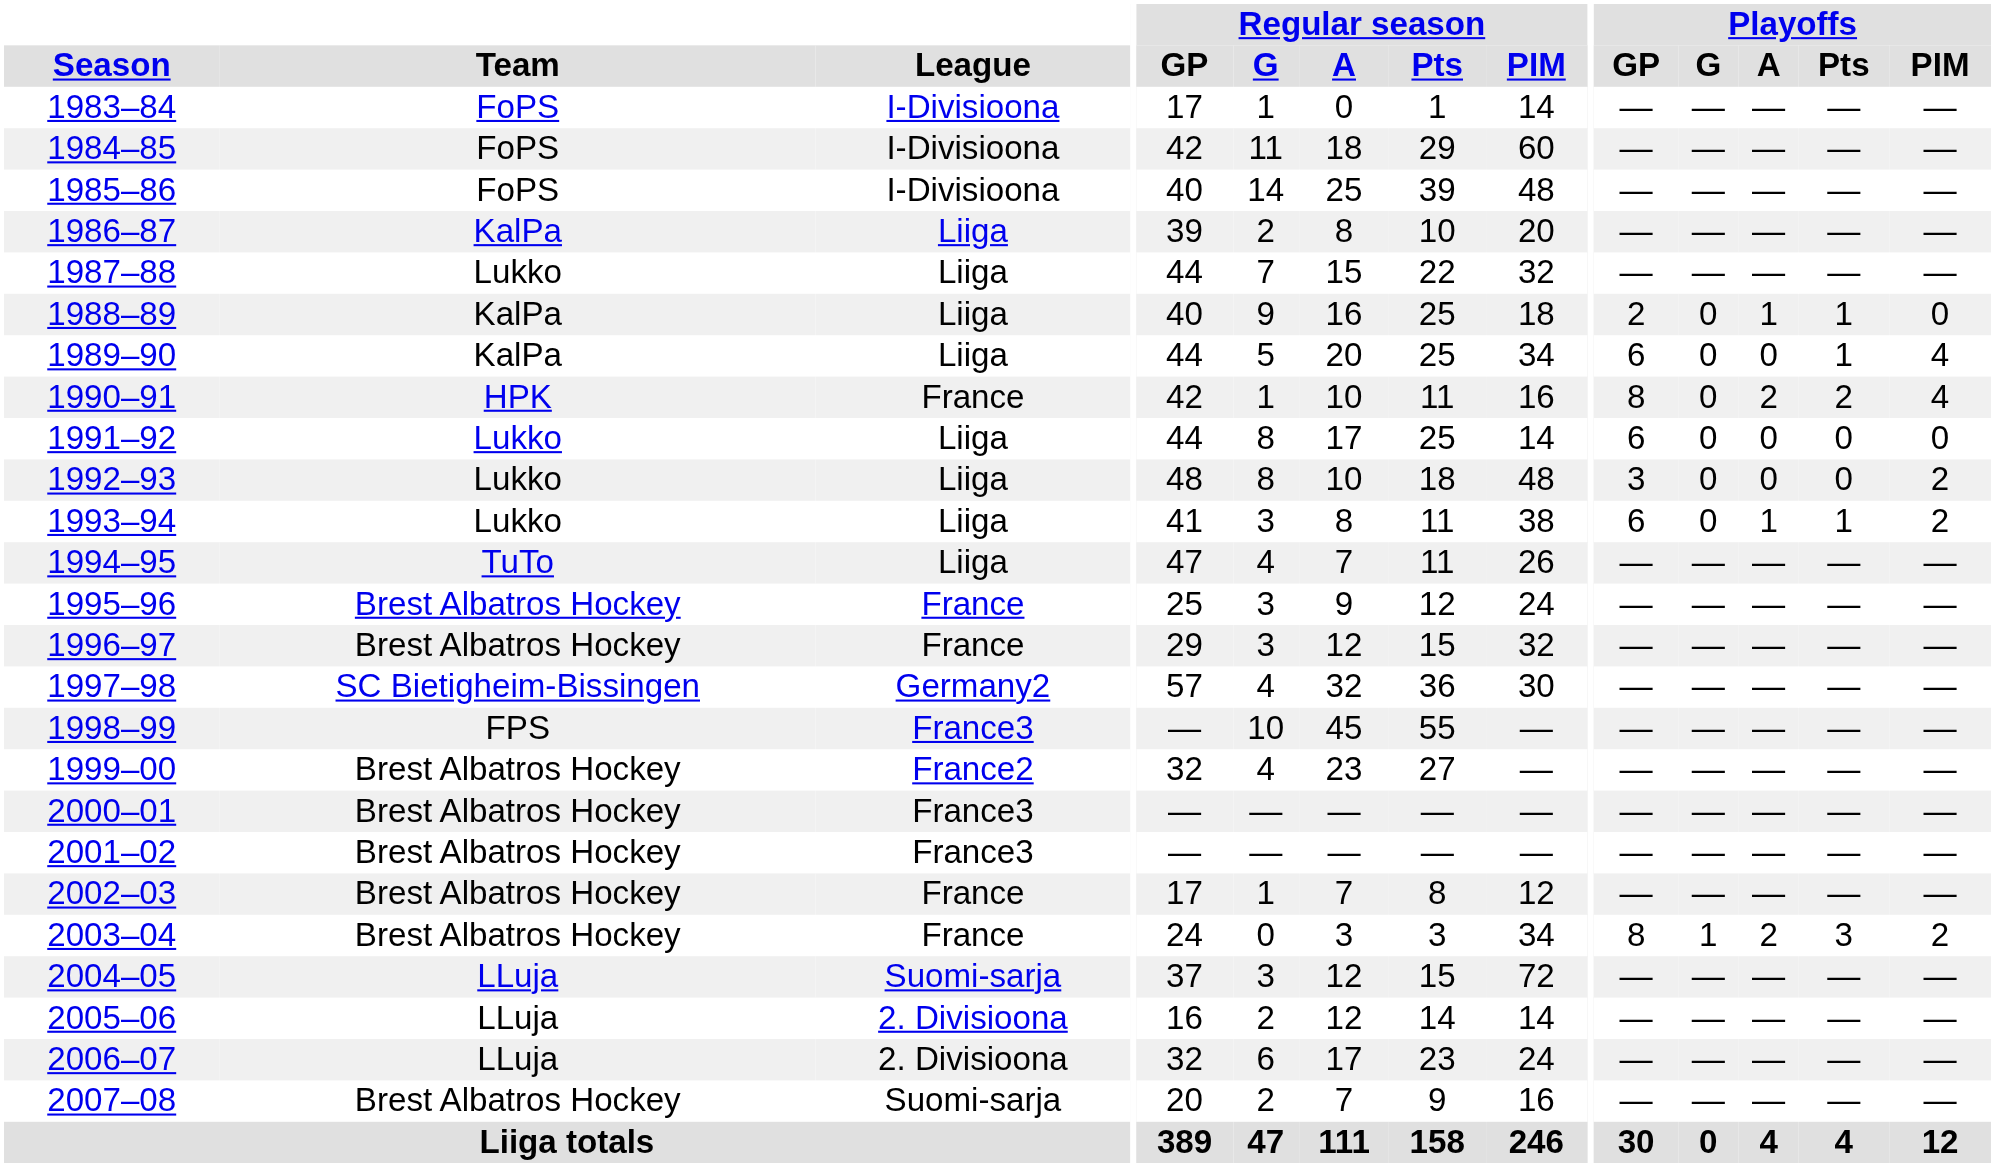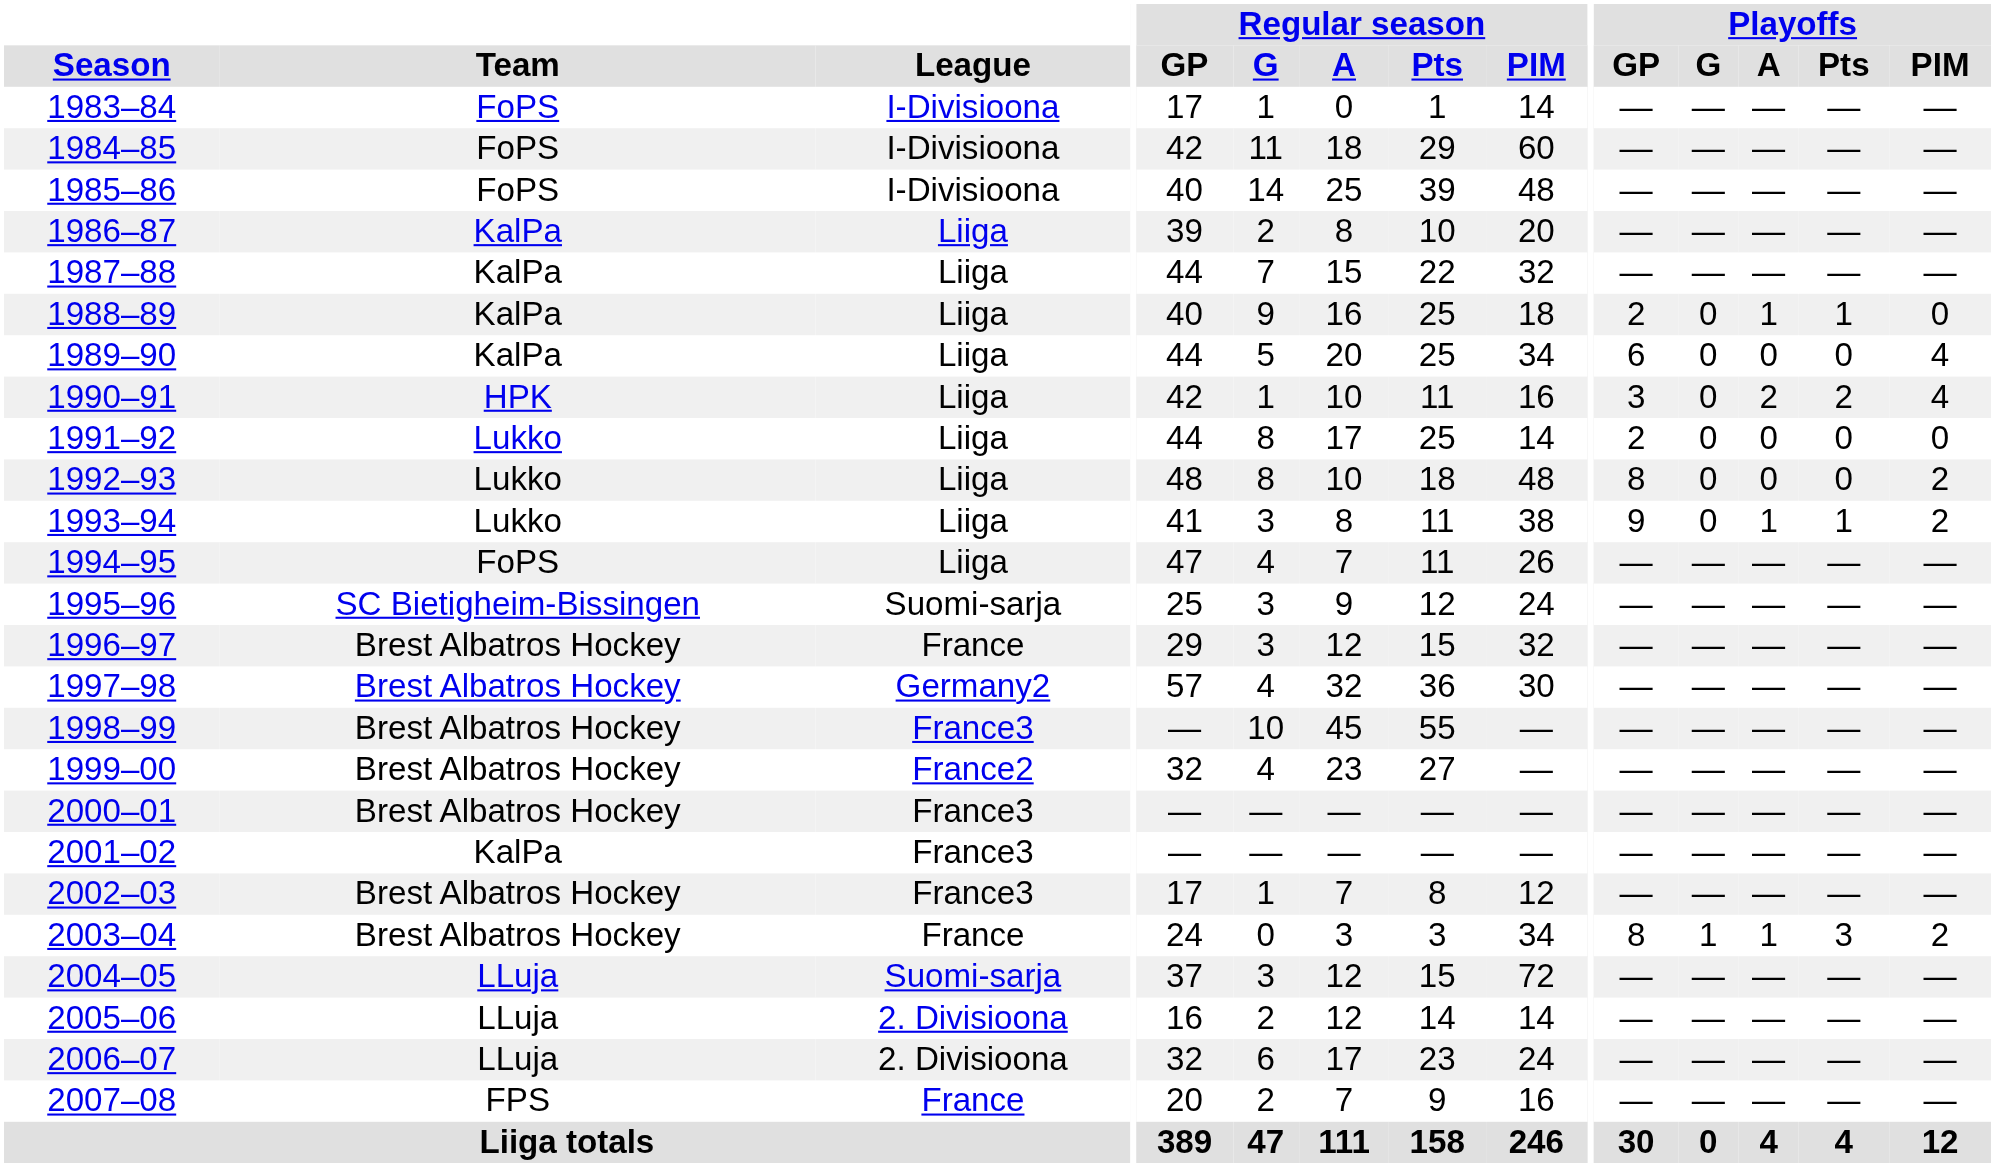1987–88 | Team: Lukko -> KalPa
1989–90 | Playoffs / Pts: 1 -> 0
1990–91 | League: France -> Liiga
1990–91 | Playoffs / GP: 8 -> 3
1991–92 | Playoffs / GP: 6 -> 2
1992–93 | Playoffs / GP: 3 -> 8
1993–94 | Playoffs / GP: 6 -> 9
1994–95 | Team: TuTo -> FoPS
1995–96 | Team: Brest Albatros Hockey -> SC Bietigheim-Bissingen
1995–96 | League: France -> Suomi-sarja
1997–98 | Team: SC Bietigheim-Bissingen -> Brest Albatros Hockey
1998–99 | Team: FPS -> Brest Albatros Hockey
2001–02 | Team: Brest Albatros Hockey -> KalPa
2002–03 | League: France -> France3
2003–04 | Playoffs / A: 2 -> 1
2007–08 | Team: Brest Albatros Hockey -> FPS
2007–08 | League: Suomi-sarja -> France
